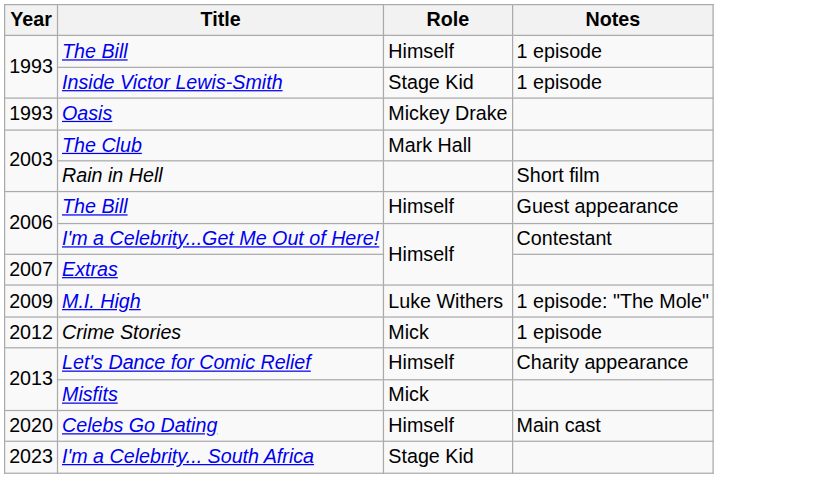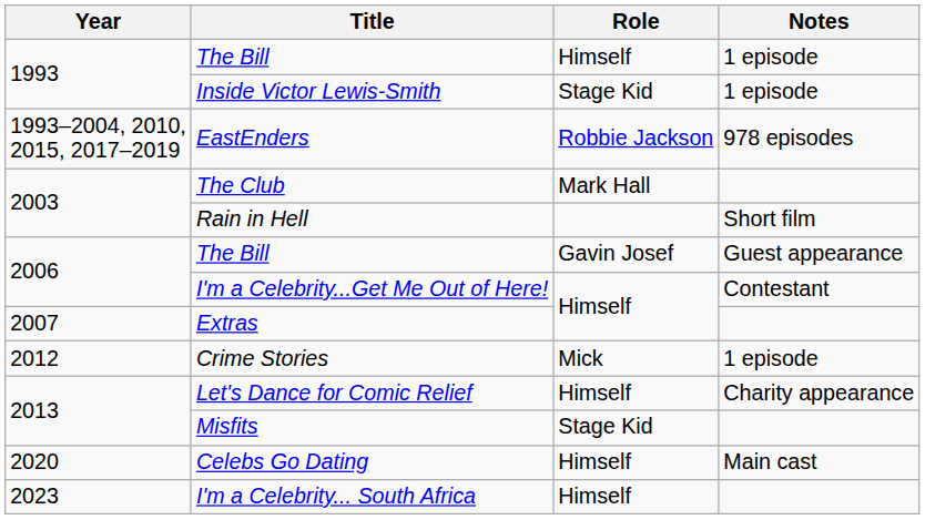- row: 1993 | Oasis | Mickey Drake
+ row: 1993–2004, 2010, 2015, 2017–2019 | EastEnders | Robbie Jackson | 978 episodes
2006 / The Bill | Role: Himself -> Gavin Josef
- row: 2009 | M.I. High | Luke Withers | 1 episode: "The Mole"
Misfits | Role: Mick -> Stage Kid
I'm a Celebrity... South Africa | Role: Stage Kid -> Himself
